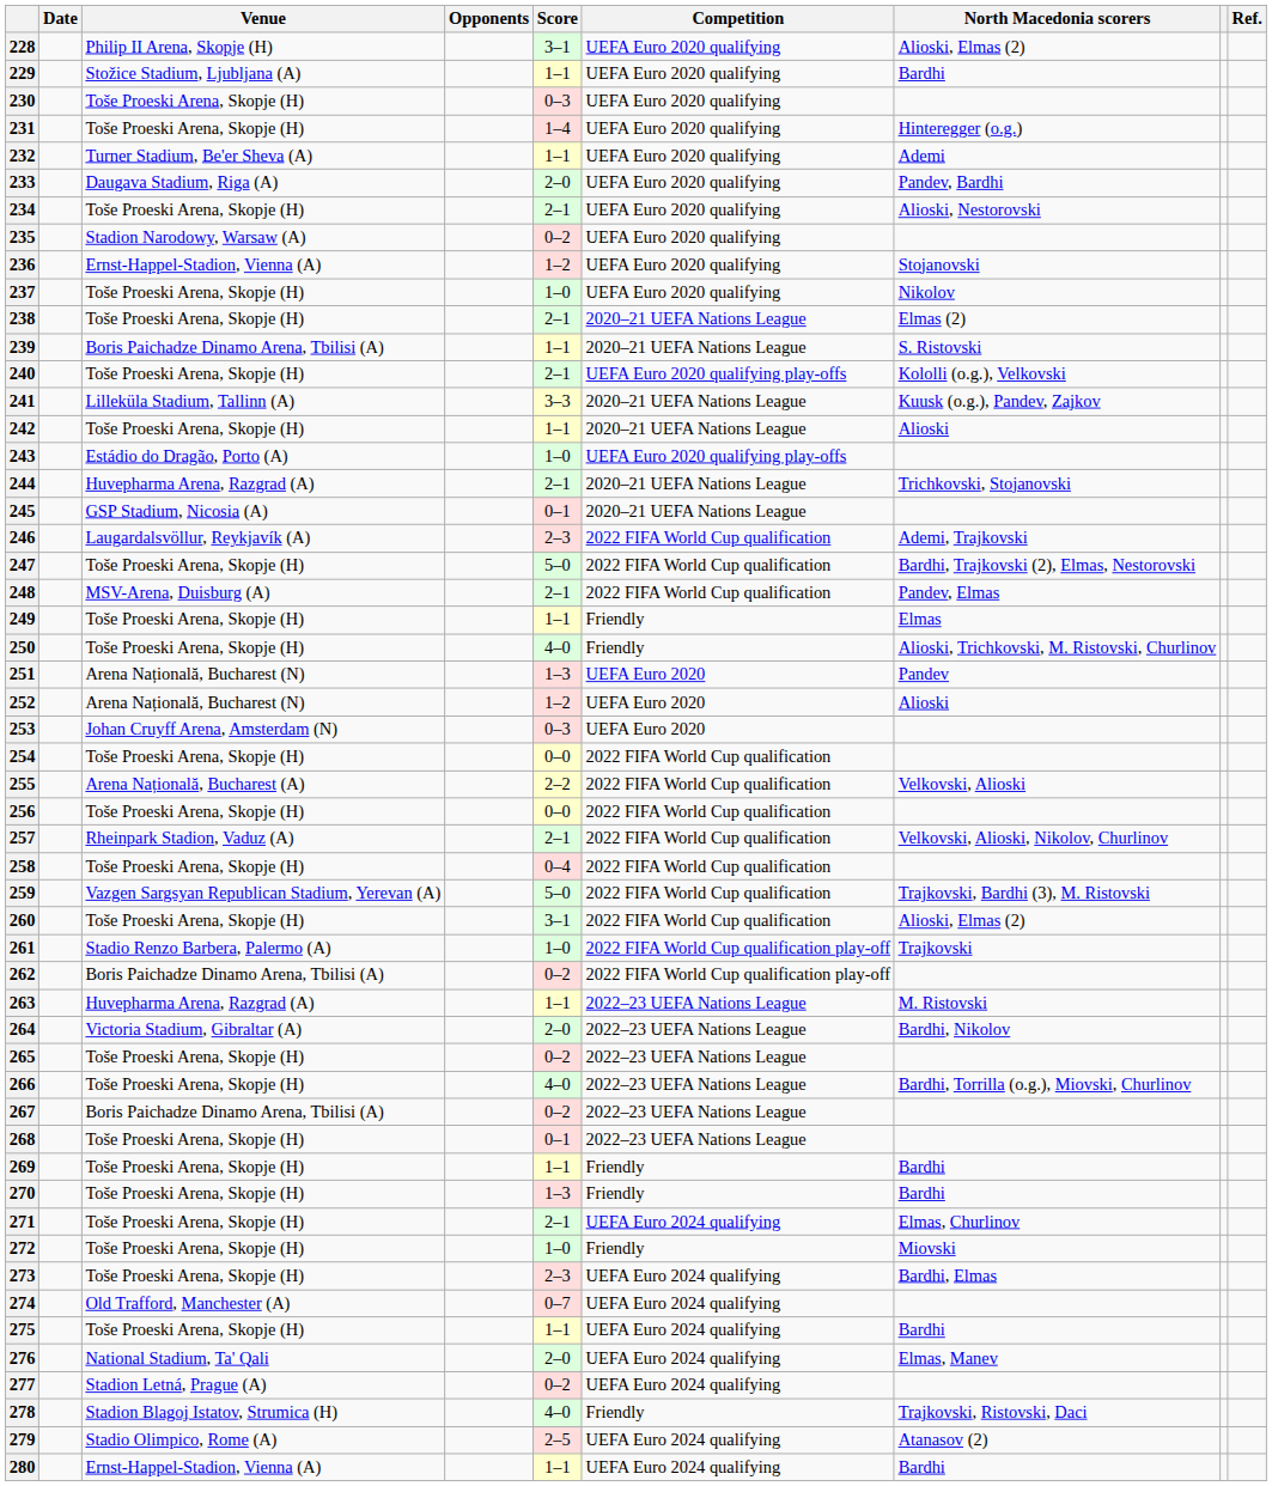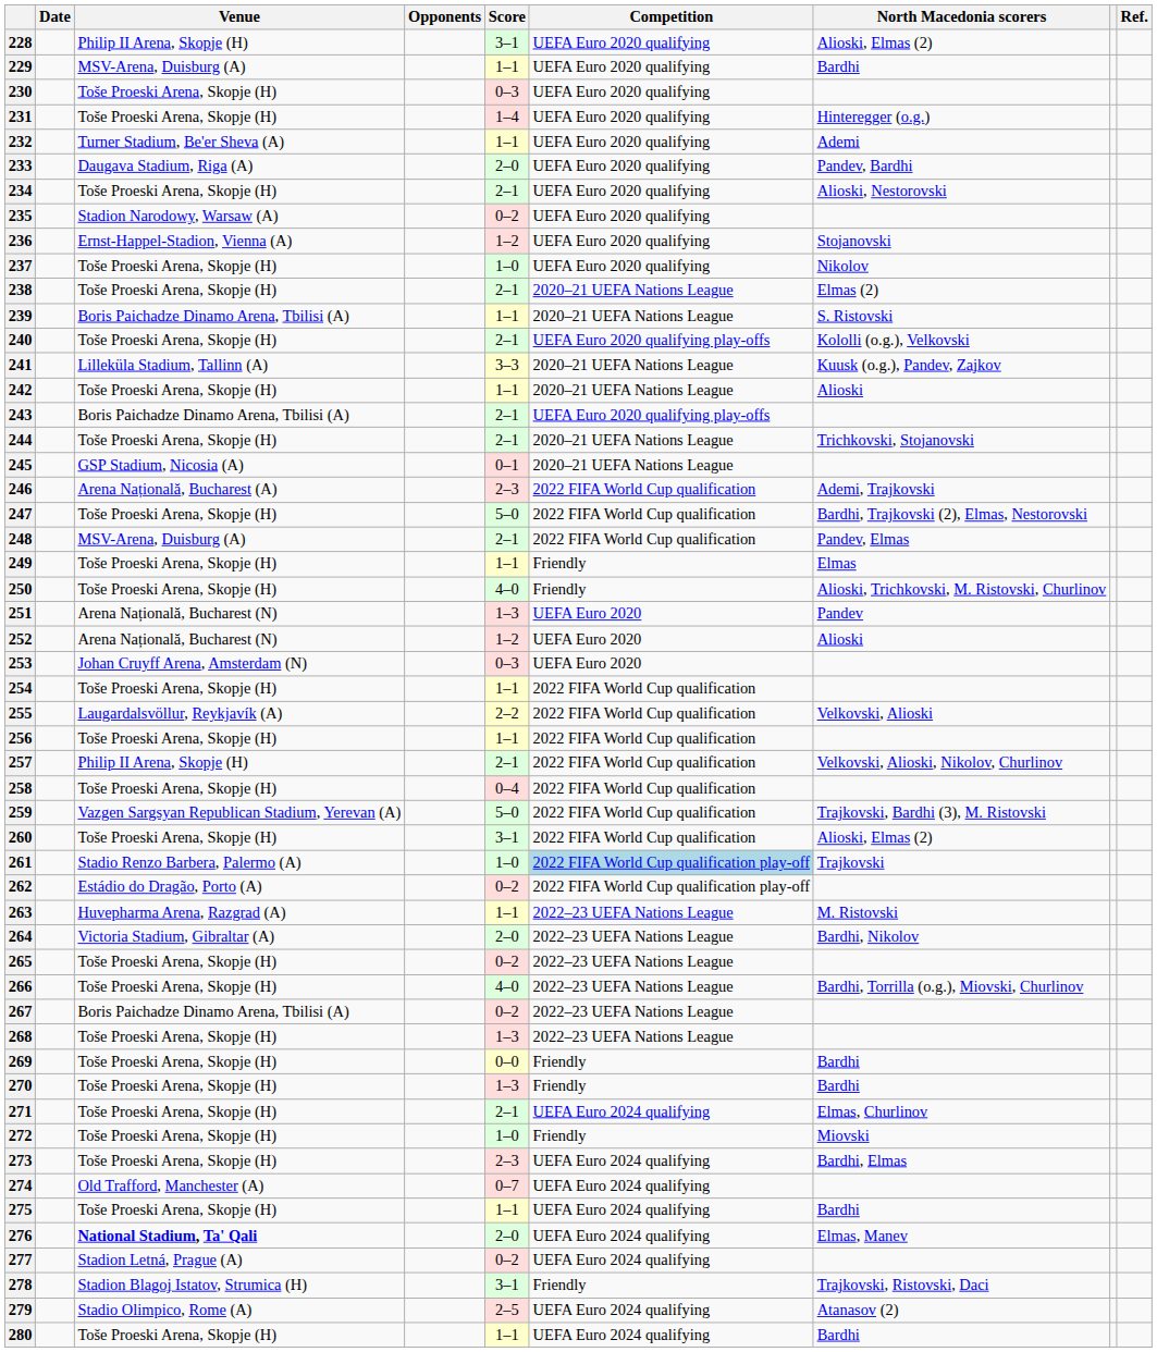229 | Venue: Stožice Stadium, Ljubljana (A) -> MSV-Arena, Duisburg (A)
243 | Venue: Estádio do Dragão, Porto (A) -> Boris Paichadze Dinamo Arena, Tbilisi (A)
243 | Score: 1–0 -> 2–1
244 | Venue: Huvepharma Arena, Razgrad (A) -> Toše Proeski Arena, Skopje (H)
246 | Venue: Laugardalsvöllur, Reykjavík (A) -> Arena Națională, Bucharest (A)
254 | Score: 0–0 -> 1–1
255 | Venue: Arena Națională, Bucharest (A) -> Laugardalsvöllur, Reykjavík (A)
256 | Score: 0–0 -> 1–1
257 | Venue: Rheinpark Stadion, Vaduz (A) -> Philip II Arena, Skopje (H)
261 | Competition: no background -> lightblue background
262 | Venue: Boris Paichadze Dinamo Arena, Tbilisi (A) -> Estádio do Dragão, Porto (A)
268 | Score: 0–1 -> 1–3
269 | Score: 1–1 -> 0–0
276 | Venue: normal -> bold
278 | Score: 4–0 -> 3–1
280 | Venue: Ernst-Happel-Stadion, Vienna (A) -> Toše Proeski Arena, Skopje (H)
